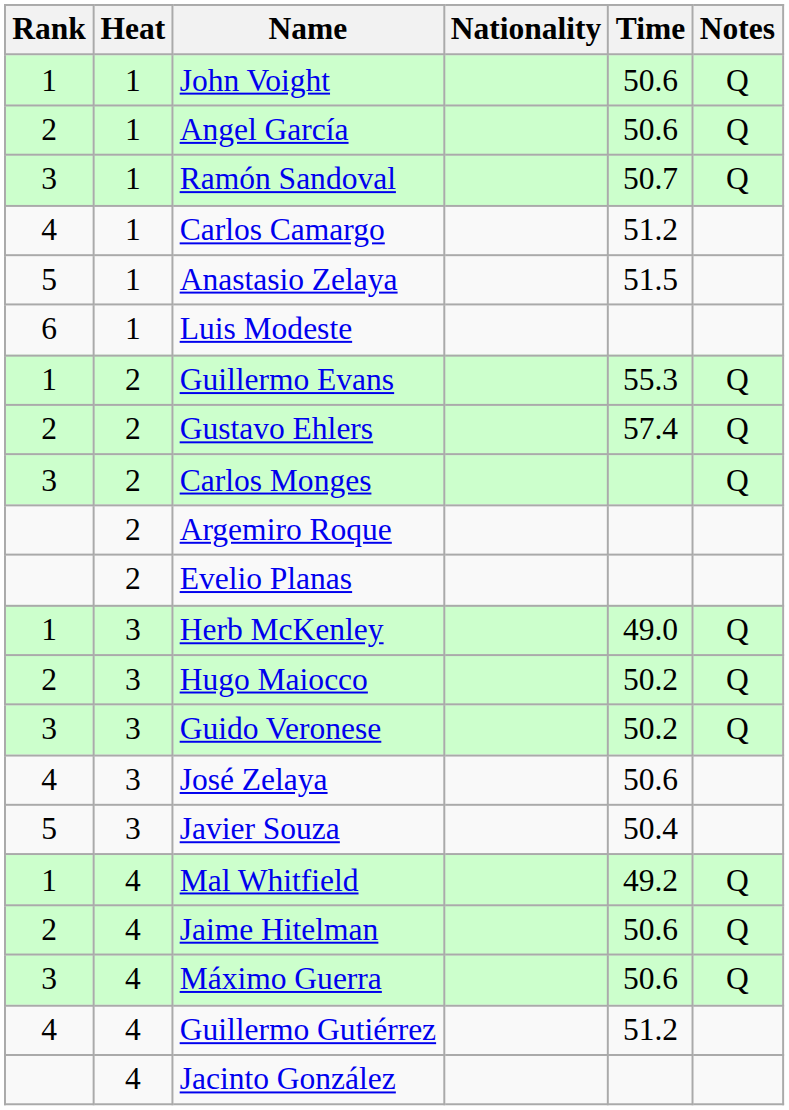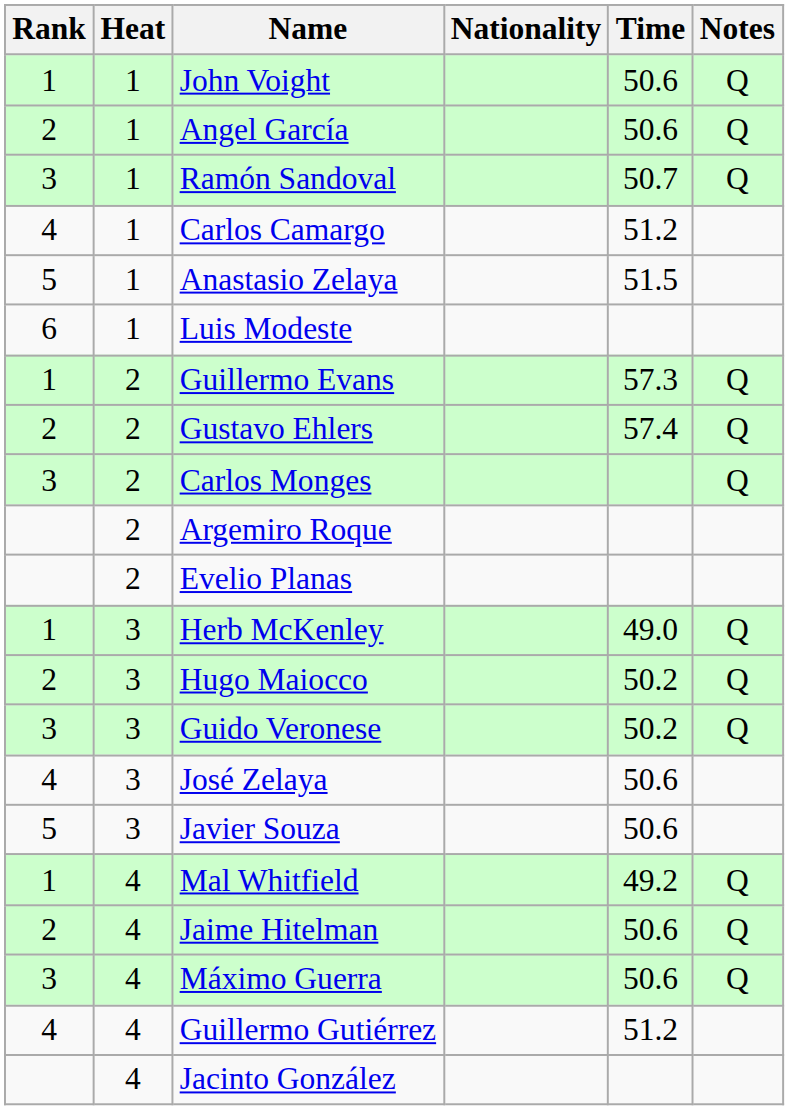Guillermo Evans | Time: 55.3 -> 57.3
Javier Souza | Time: 50.4 -> 50.6
